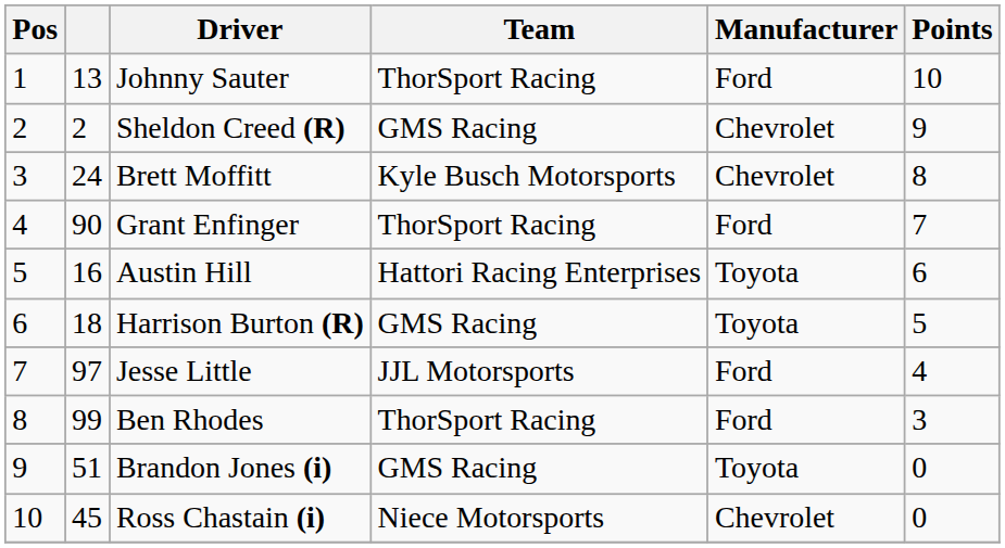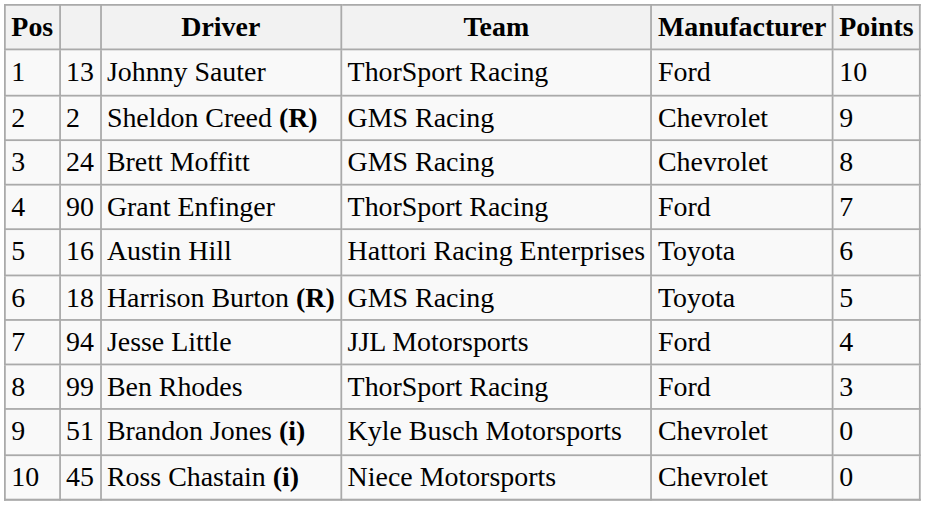Brett Moffitt | Team: Kyle Busch Motorsports -> GMS Racing
Jesse Little | column 2: 97 -> 94
Brandon Jones (i) | Team: GMS Racing -> Kyle Busch Motorsports
Brandon Jones (i) | Manufacturer: Toyota -> Chevrolet
